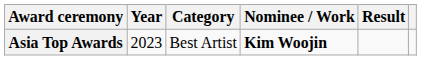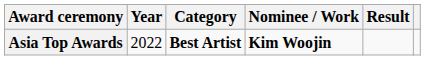Asia Top Awards | Year: 2023 -> 2022
Asia Top Awards | Category: normal -> bold
